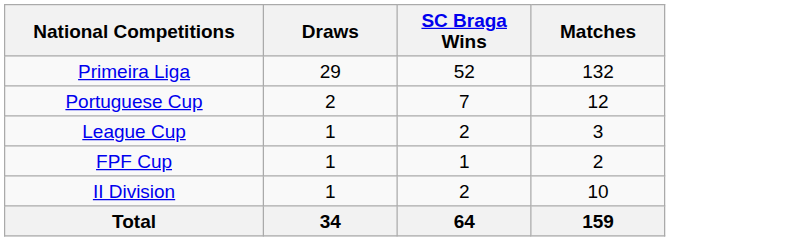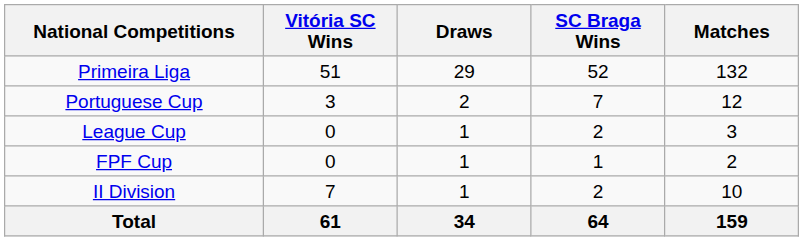+ column: Vitória SC Wins | 51 | 3 | 0 | 0 | 7 | 61
